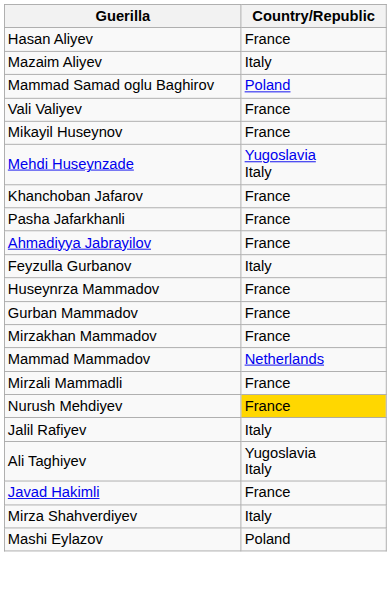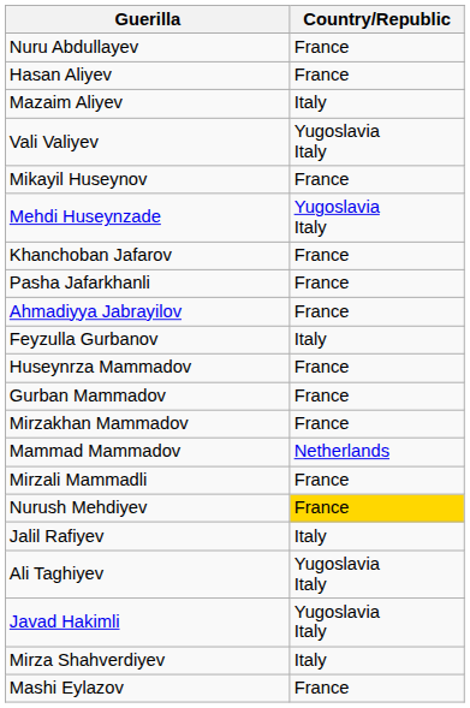+ row: Nuru Abdullayev | France
- row: Mammad Samad oglu Baghirov | Poland
Vali Valiyev | Country/Republic: France -> Yugoslavia Italy
Javad Hakimli | Country/Republic: France -> Yugoslavia Italy
Mashi Eylazov | Country/Republic: Poland -> France
